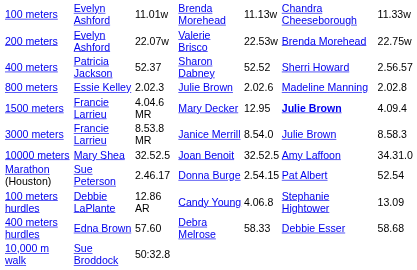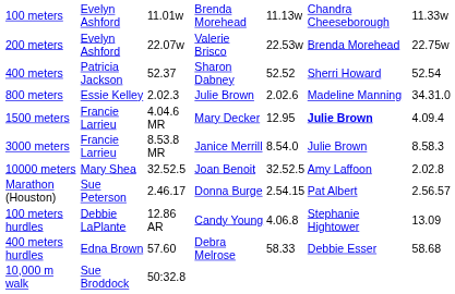400 meters | column 7: 2.56.57 -> 52.54
800 meters | column 7: 2.02.8 -> 34.31.0
10000 meters | column 7: 34.31.0 -> 2.02.8
Marathon (Houston) | column 7: 52.54 -> 2.56.57
